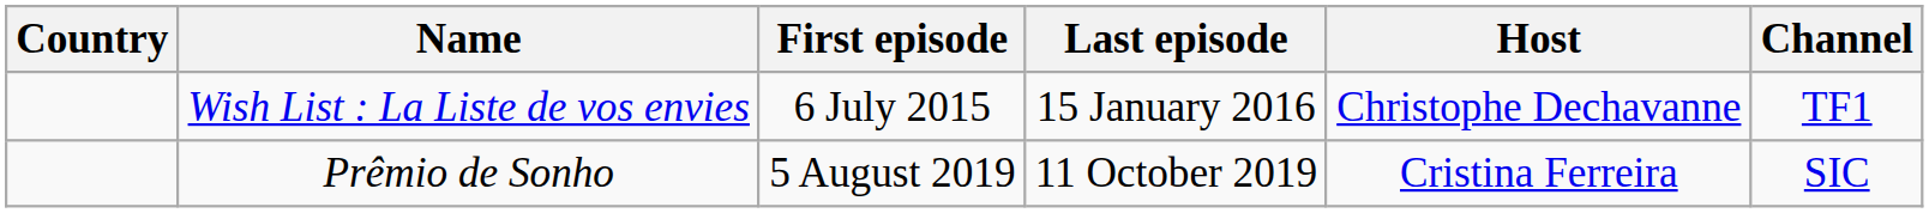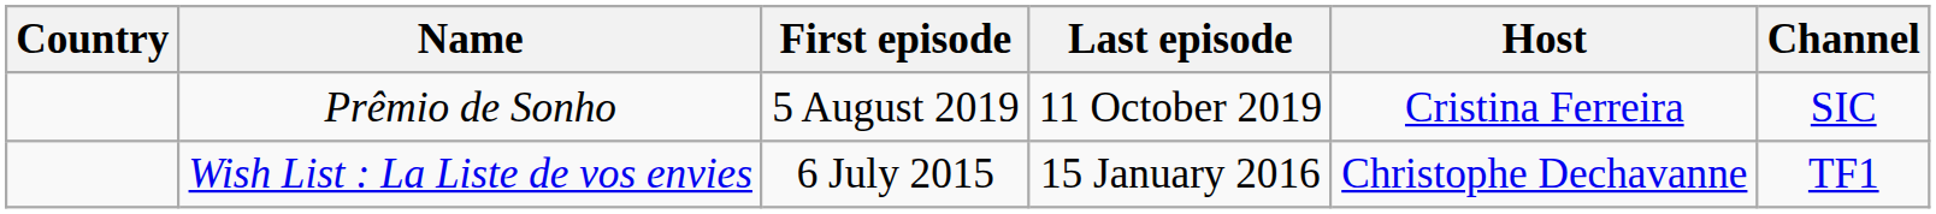rows swapped: Wish List : La Liste de vos envies <-> Prêmio de Sonho
